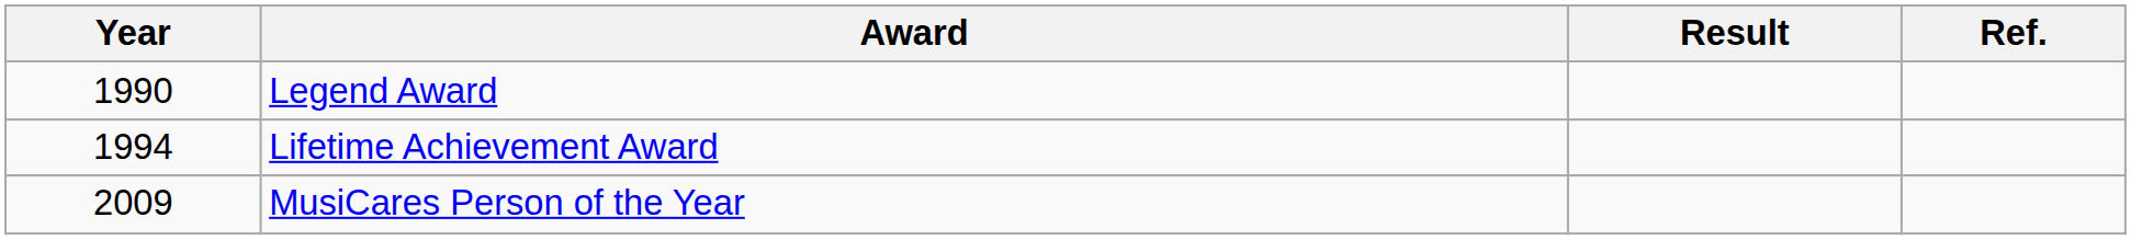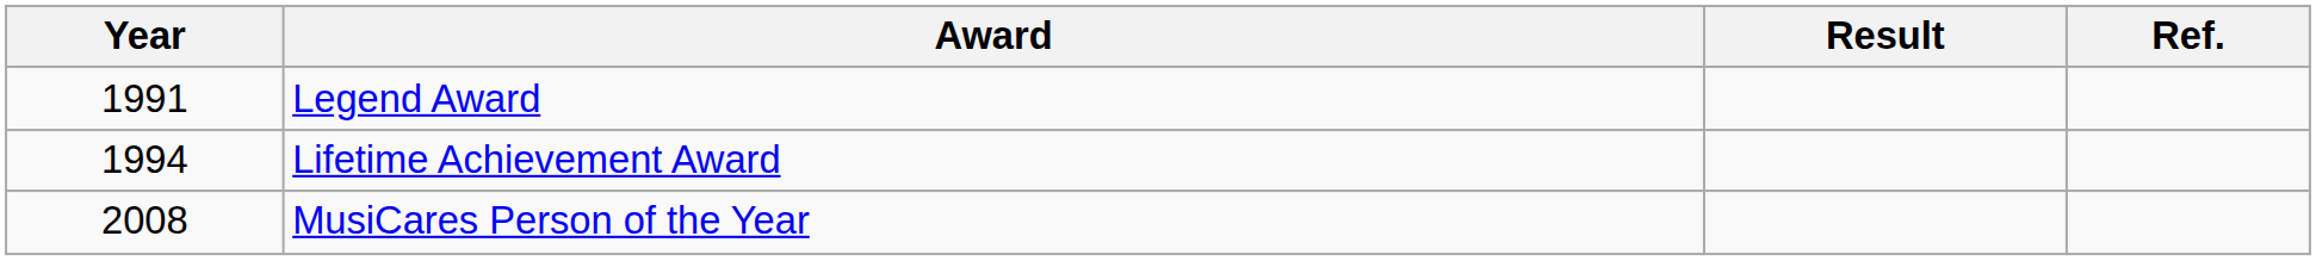Legend Award | Year: 1990 -> 1991
MusiCares Person of the Year | Year: 2009 -> 2008
